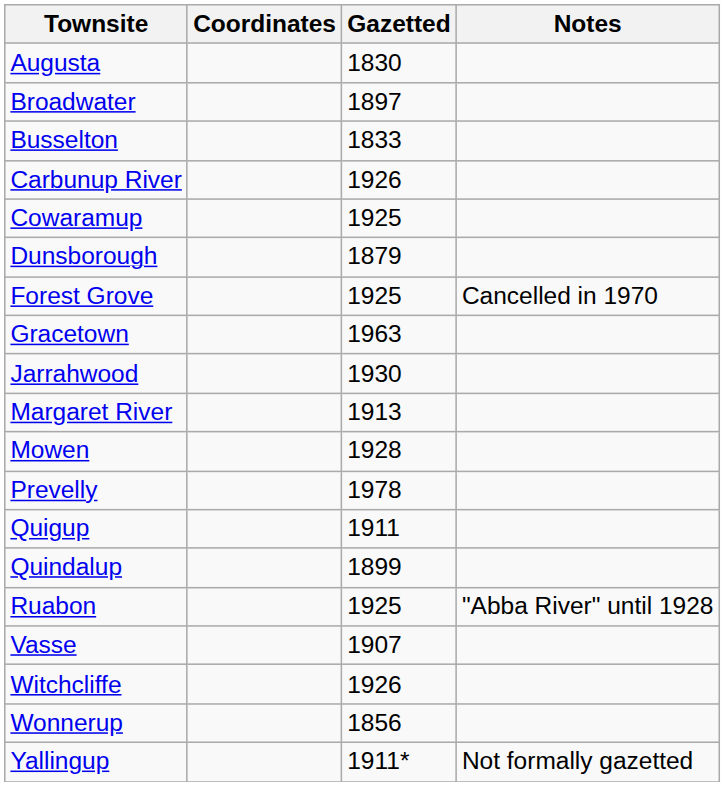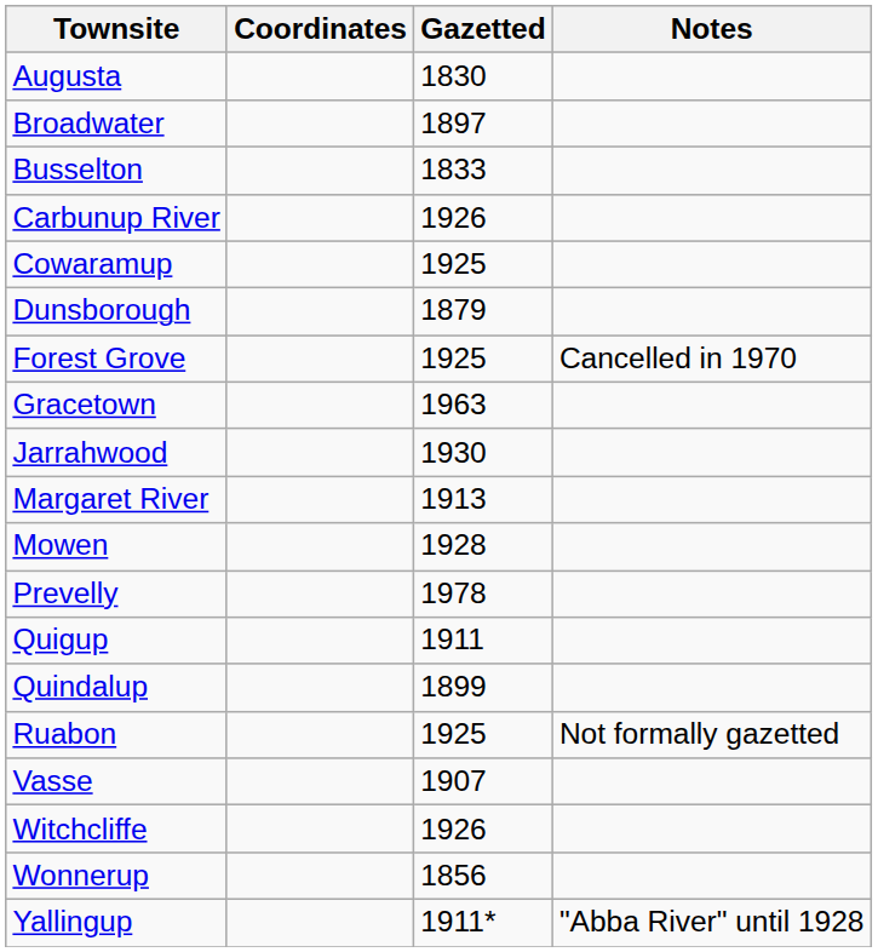Ruabon | Notes: "Abba River" until 1928 -> Not formally gazetted
Yallingup | Notes: Not formally gazetted -> "Abba River" until 1928
